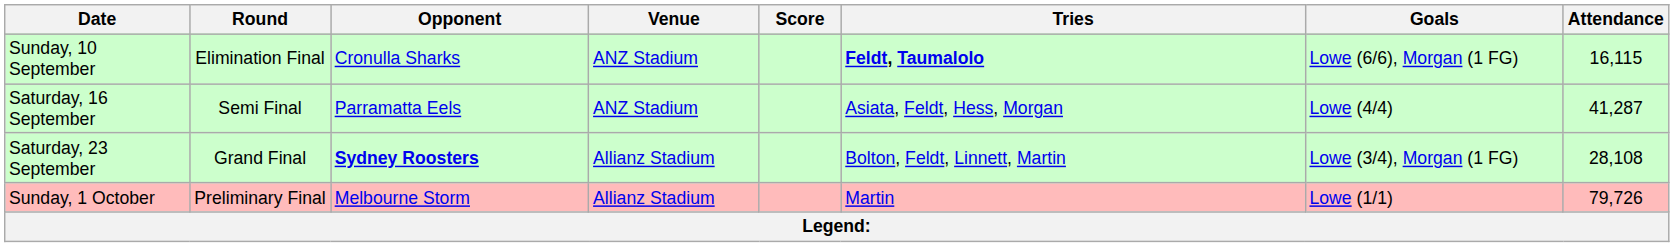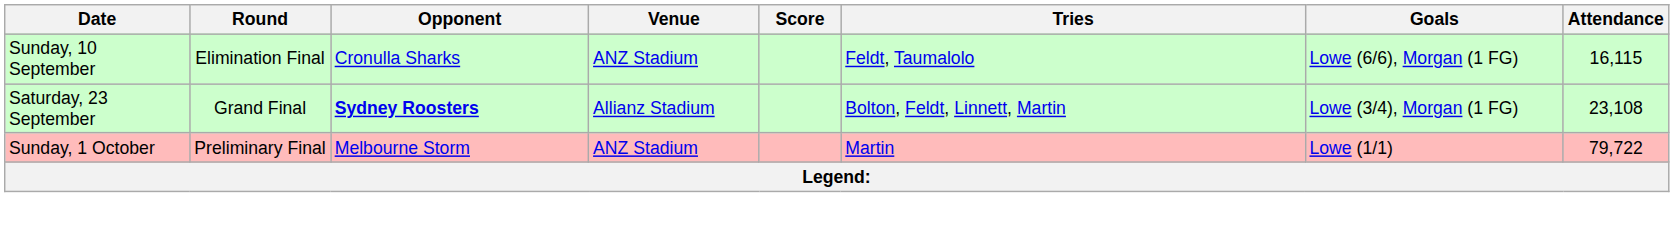Sunday, 10 September | Tries: bold -> normal
- row: Saturday, 16 September | Semi Final | Parramatta Eels | ANZ Stadium | Asiata, Feldt, Hess, Morgan | Lowe (4/4) | 41,287
Saturday, 23 September | Attendance: 28,108 -> 23,108
Sunday, 1 October | Venue: Allianz Stadium -> ANZ Stadium
Sunday, 1 October | Attendance: 79,726 -> 79,722
